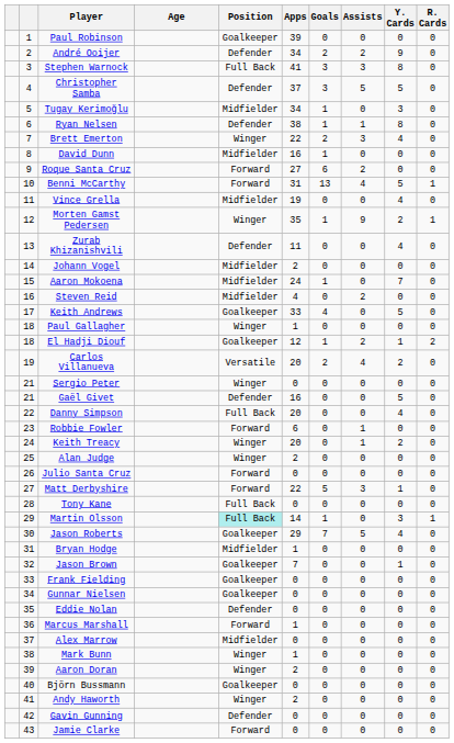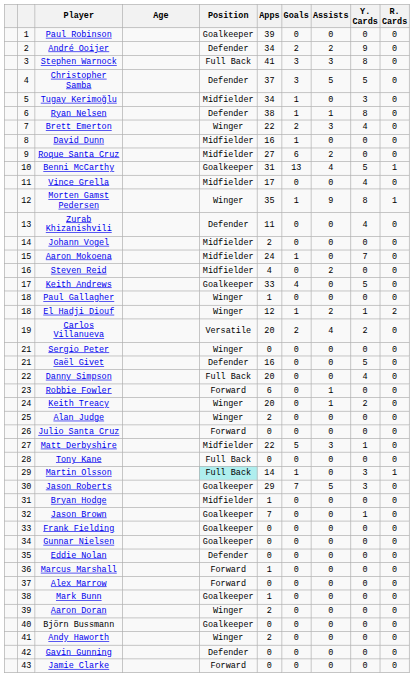Roque Santa Cruz | Position: Forward -> Midfielder
Benni McCarthy | Position: Forward -> Goalkeeper
Vince Grella | Apps: 19 -> 17
Morten Gamst Pedersen | Y. Cards: 2 -> 8
El Hadji Diouf | Position: Goalkeeper -> Winger
Matt Derbyshire | Position: Forward -> Midfielder
Jason Roberts | Y. Cards: 4 -> 3
Alex Marrow | Position: Midfielder -> Forward
Mark Bunn | Position: Winger -> Goalkeeper
